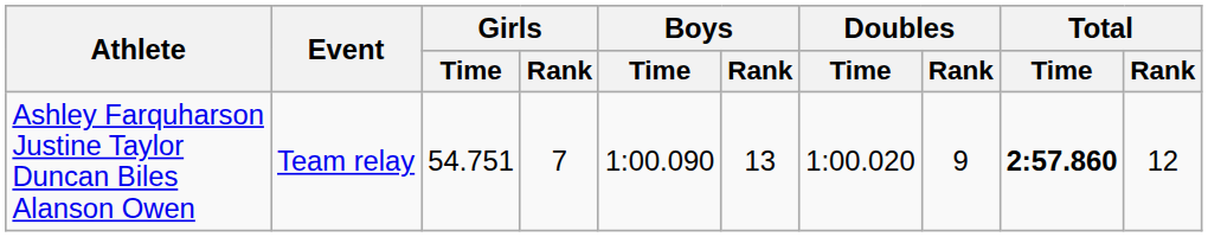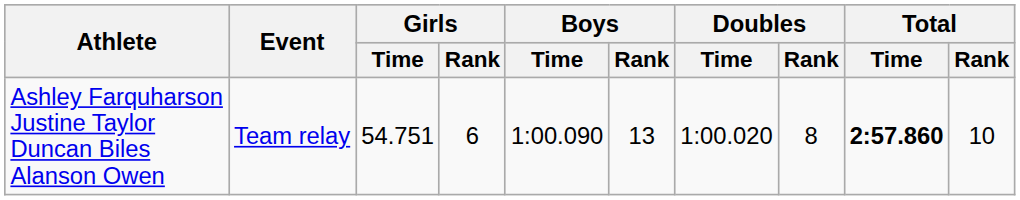Ashley Farquharson Justine Taylor Duncan Biles Alanson Owen | Girls / Rank: 7 -> 6
Ashley Farquharson Justine Taylor Duncan Biles Alanson Owen | Doubles / Rank: 9 -> 8
Ashley Farquharson Justine Taylor Duncan Biles Alanson Owen | Total / Rank: 12 -> 10
